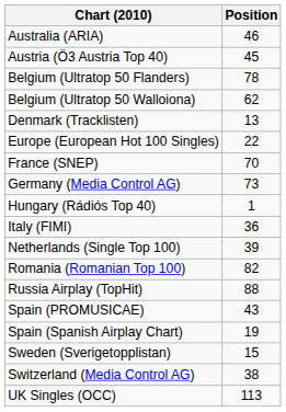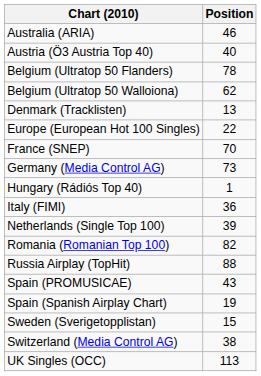Austria (Ö3 Austria Top 40) | Position: 45 -> 40
